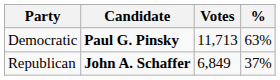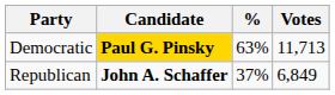columns swapped: Votes <-> %
Democratic | Candidate: no background -> gold background
